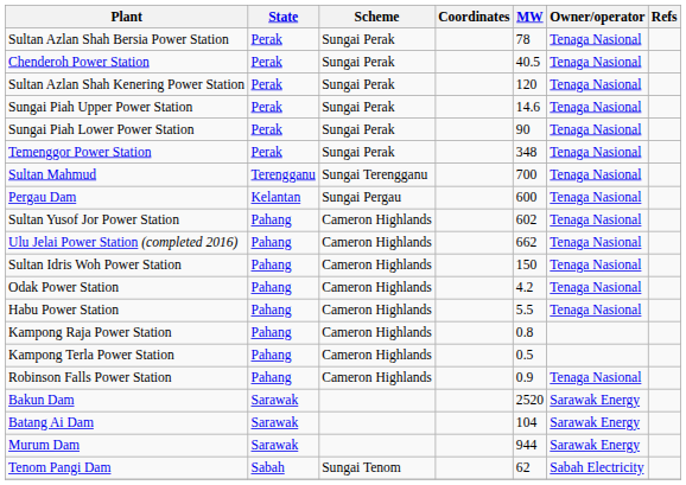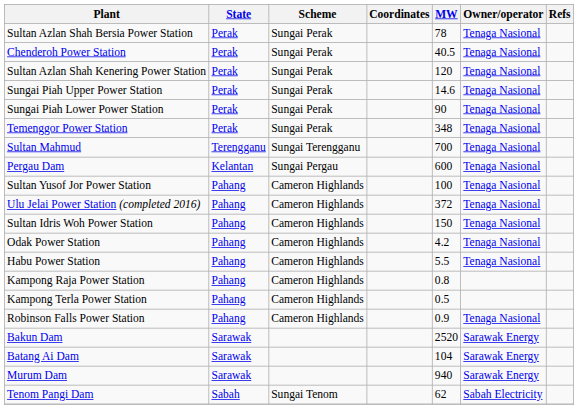Sultan Yusof Jor Power Station | MW: 602 -> 100
Ulu Jelai Power Station (completed 2016) | MW: 662 -> 372
Murum Dam | MW: 944 -> 940
